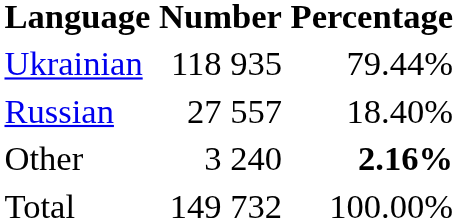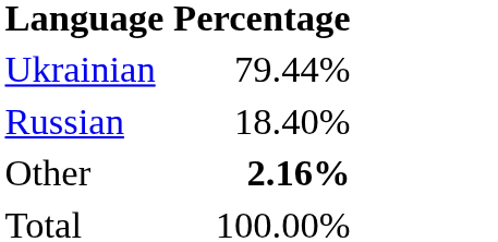- column: Number | 118 935 | 27 557 | 3 240 | 149 732
